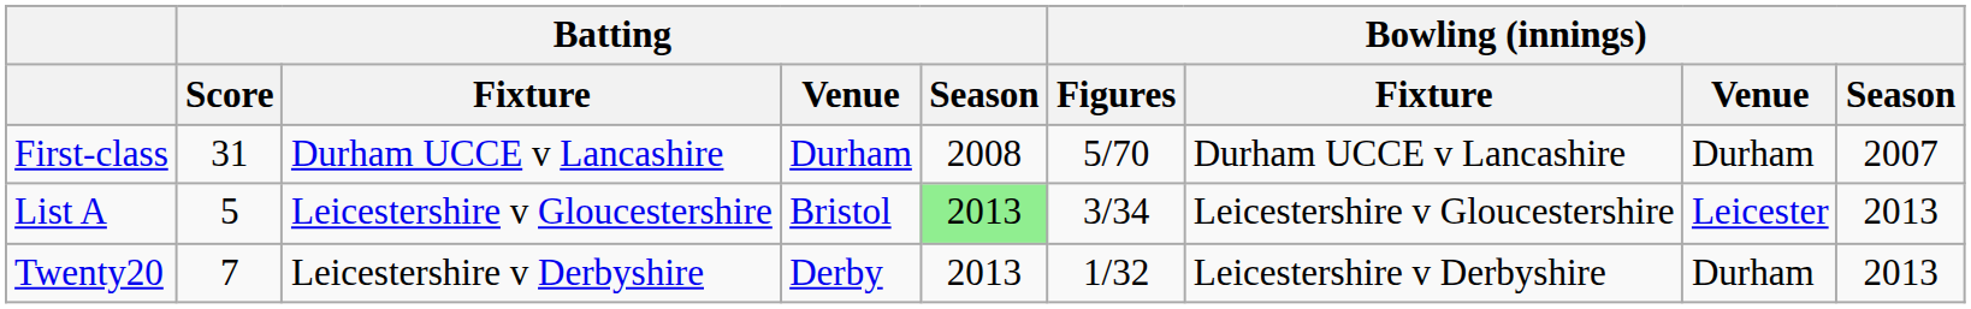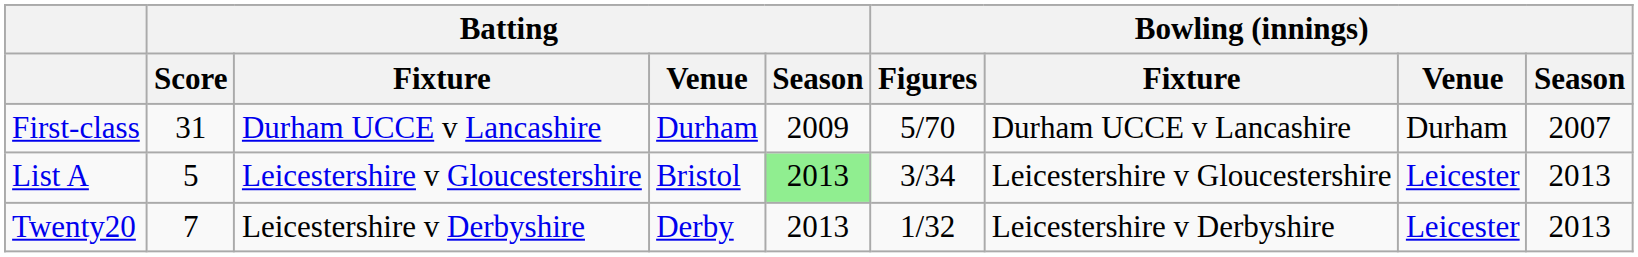First-class | Batting / Season: 2008 -> 2009
Twenty20 | Bowling (innings) / Venue: Durham -> Leicester
